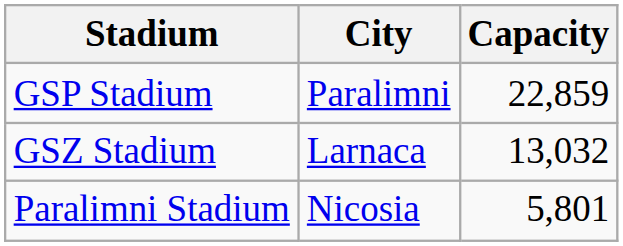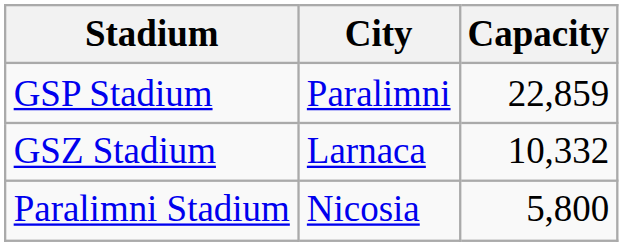GSZ Stadium | Capacity: 13,032 -> 10,332
Paralimni Stadium | Capacity: 5,801 -> 5,800
